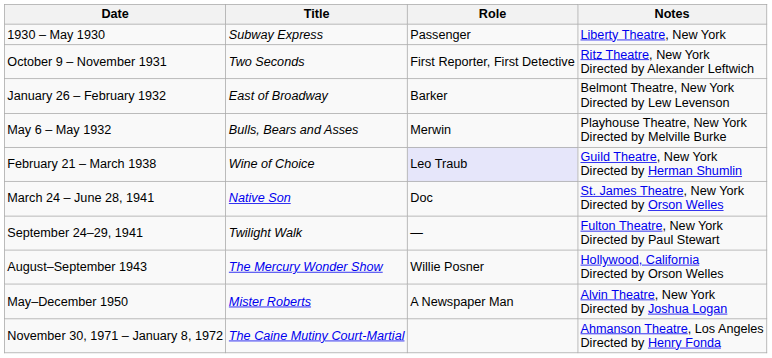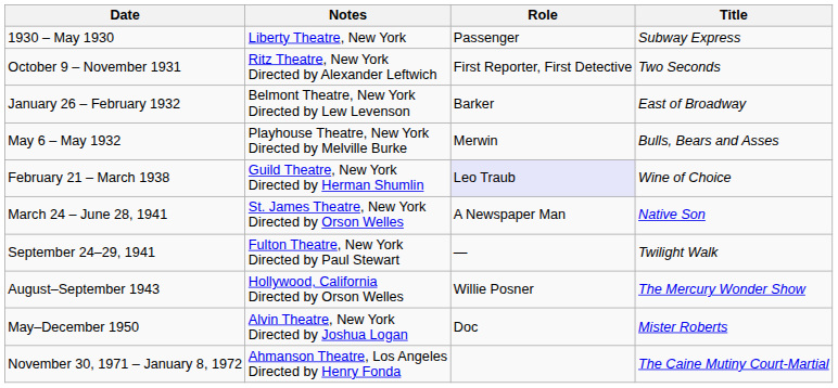columns swapped: Title <-> Notes
March 24 – June 28, 1941 | Role: Doc -> A Newspaper Man
May–December 1950 | Role: A Newspaper Man -> Doc
